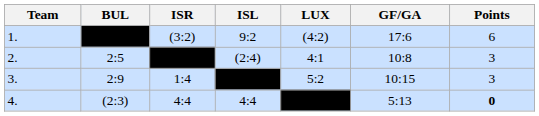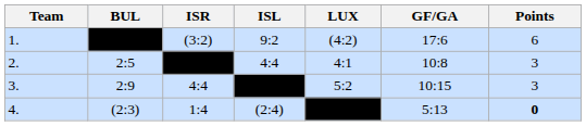2. | ISL: (2:4) -> 4:4
3. | ISR: 1:4 -> 4:4
4. | ISR: 4:4 -> 1:4
4. | ISL: 4:4 -> (2:4)
